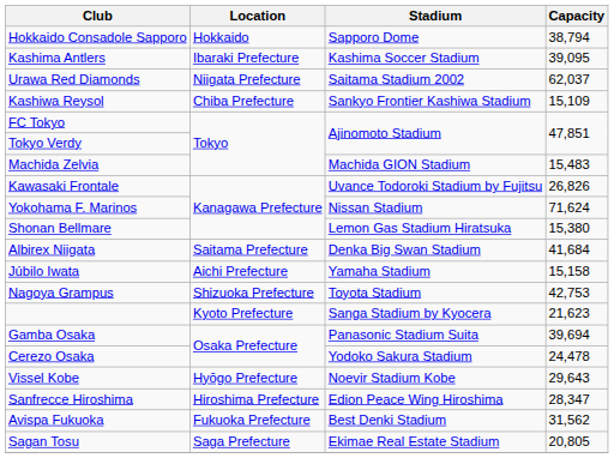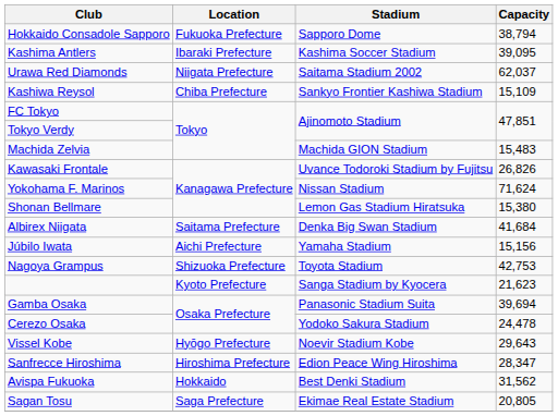Hokkaido Consadole Sapporo | Location: Hokkaido -> Fukuoka Prefecture
Júbilo Iwata | Capacity: 15,158 -> 15,156
Avispa Fukuoka | Location: Fukuoka Prefecture -> Hokkaido
